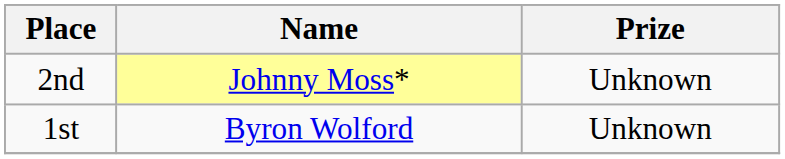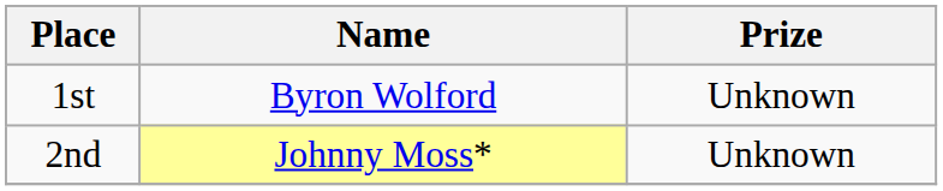rows swapped: 1st <-> 2nd
